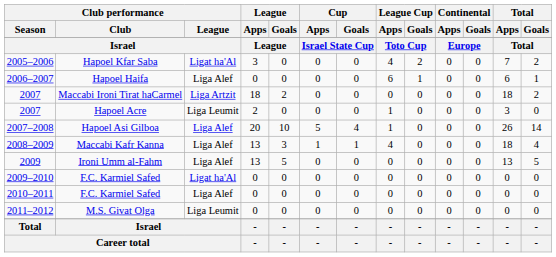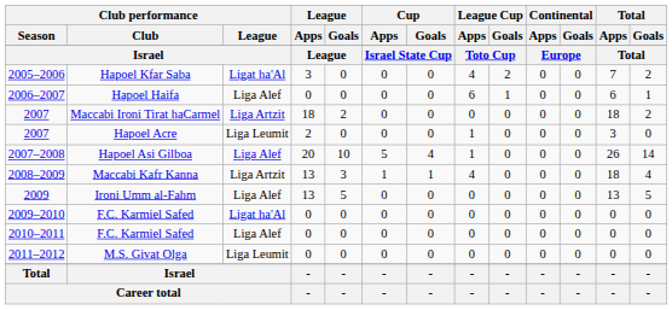Maccabi Kafr Kanna | Club performance / League: Liga Alef -> Liga Artzit
